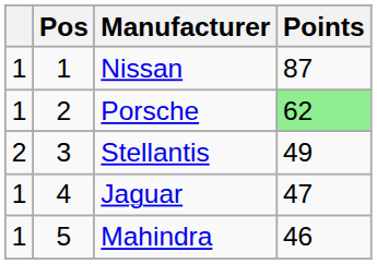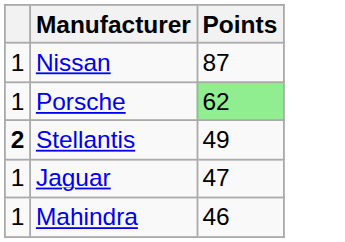- column: Pos | 1 | 2 | 3 | 4 | 5
Stellantis | column 1: normal -> bold
